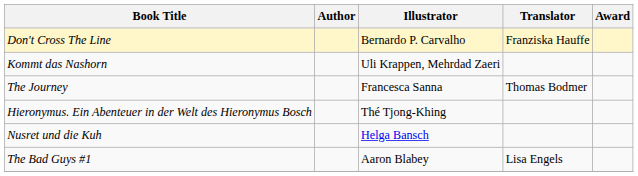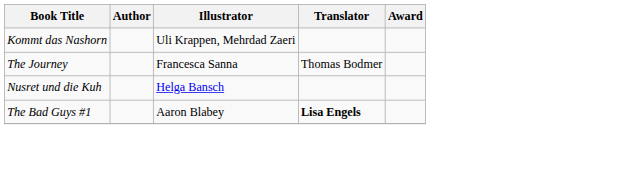- row: Don't Cross The Line | Bernardo P. Carvalho | Franziska Hauffe
- row: Hieronymus. Ein Abenteuer in der Welt des Hieronymus Bosch | Thé Tjong-Khing
The Bad Guys #1 | Translator: normal -> bold
